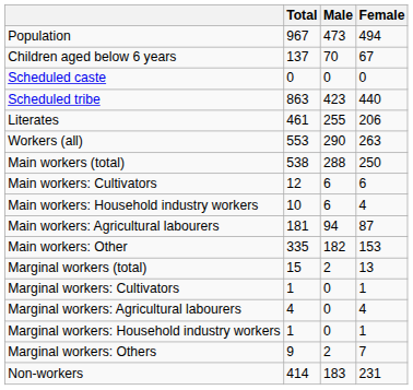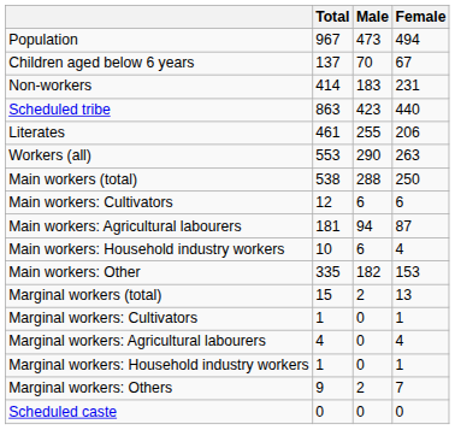rows swapped: Scheduled caste <-> Non-workers
rows swapped: Main workers: Agricultural labourers <-> Main workers: Household industry workers
